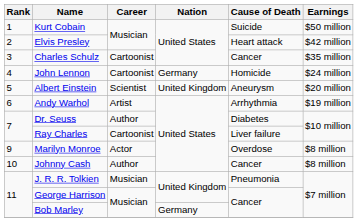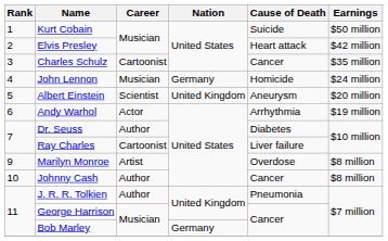John Lennon | Career: Cartoonist -> Musician
Andy Warhol | Career: Artist -> Actor
Marilyn Monroe | Career: Actor -> Artist
J. R. R. Tolkien | Career: Musician -> Author
